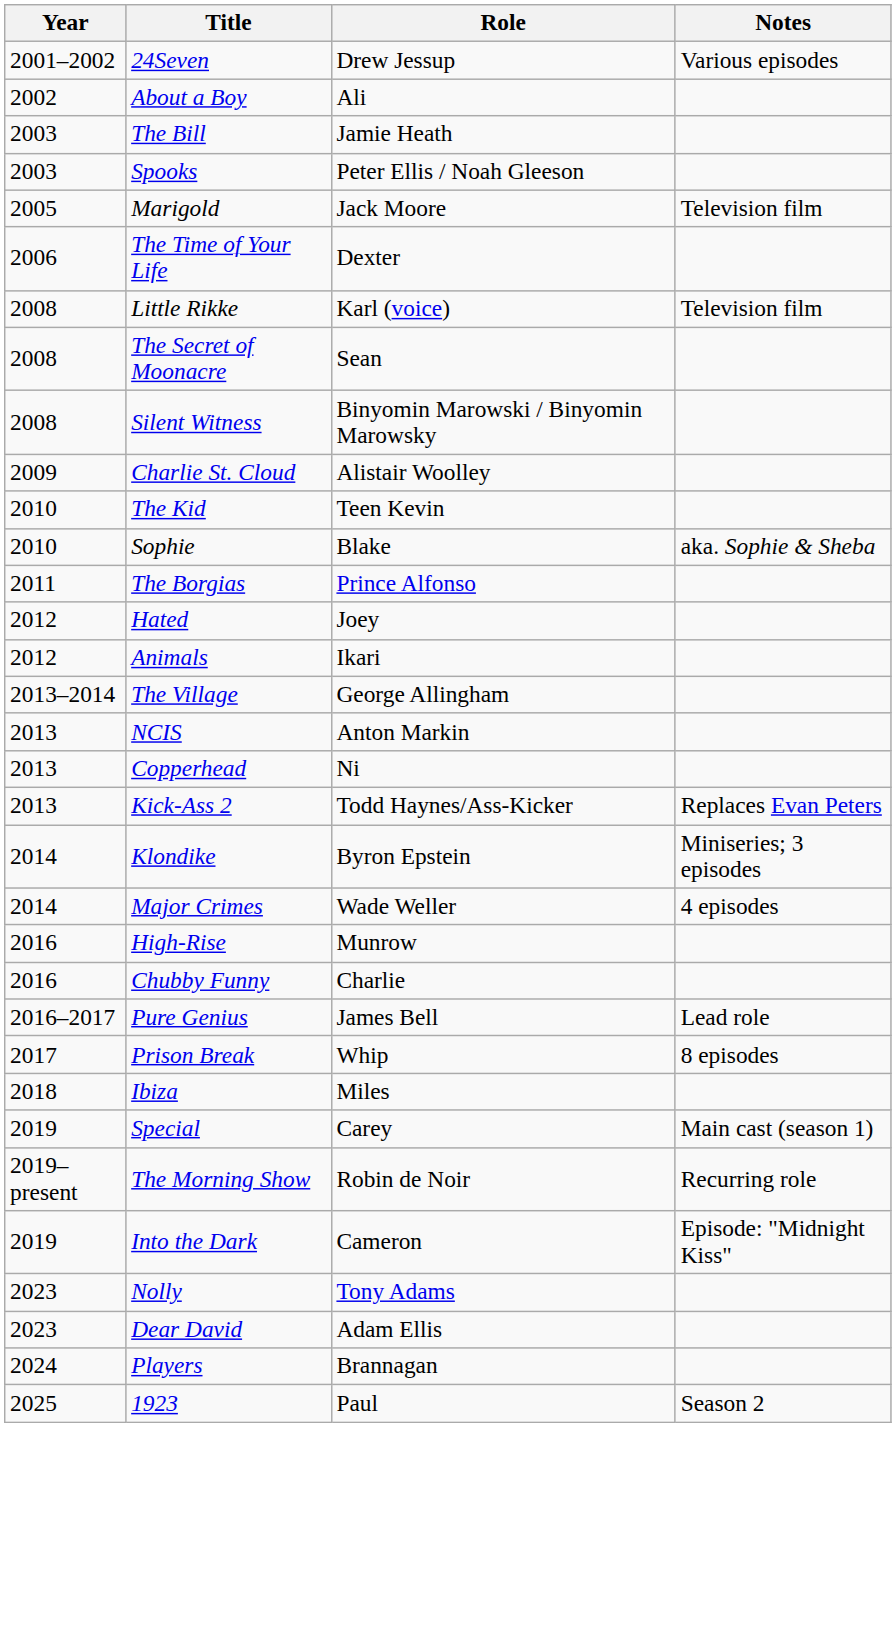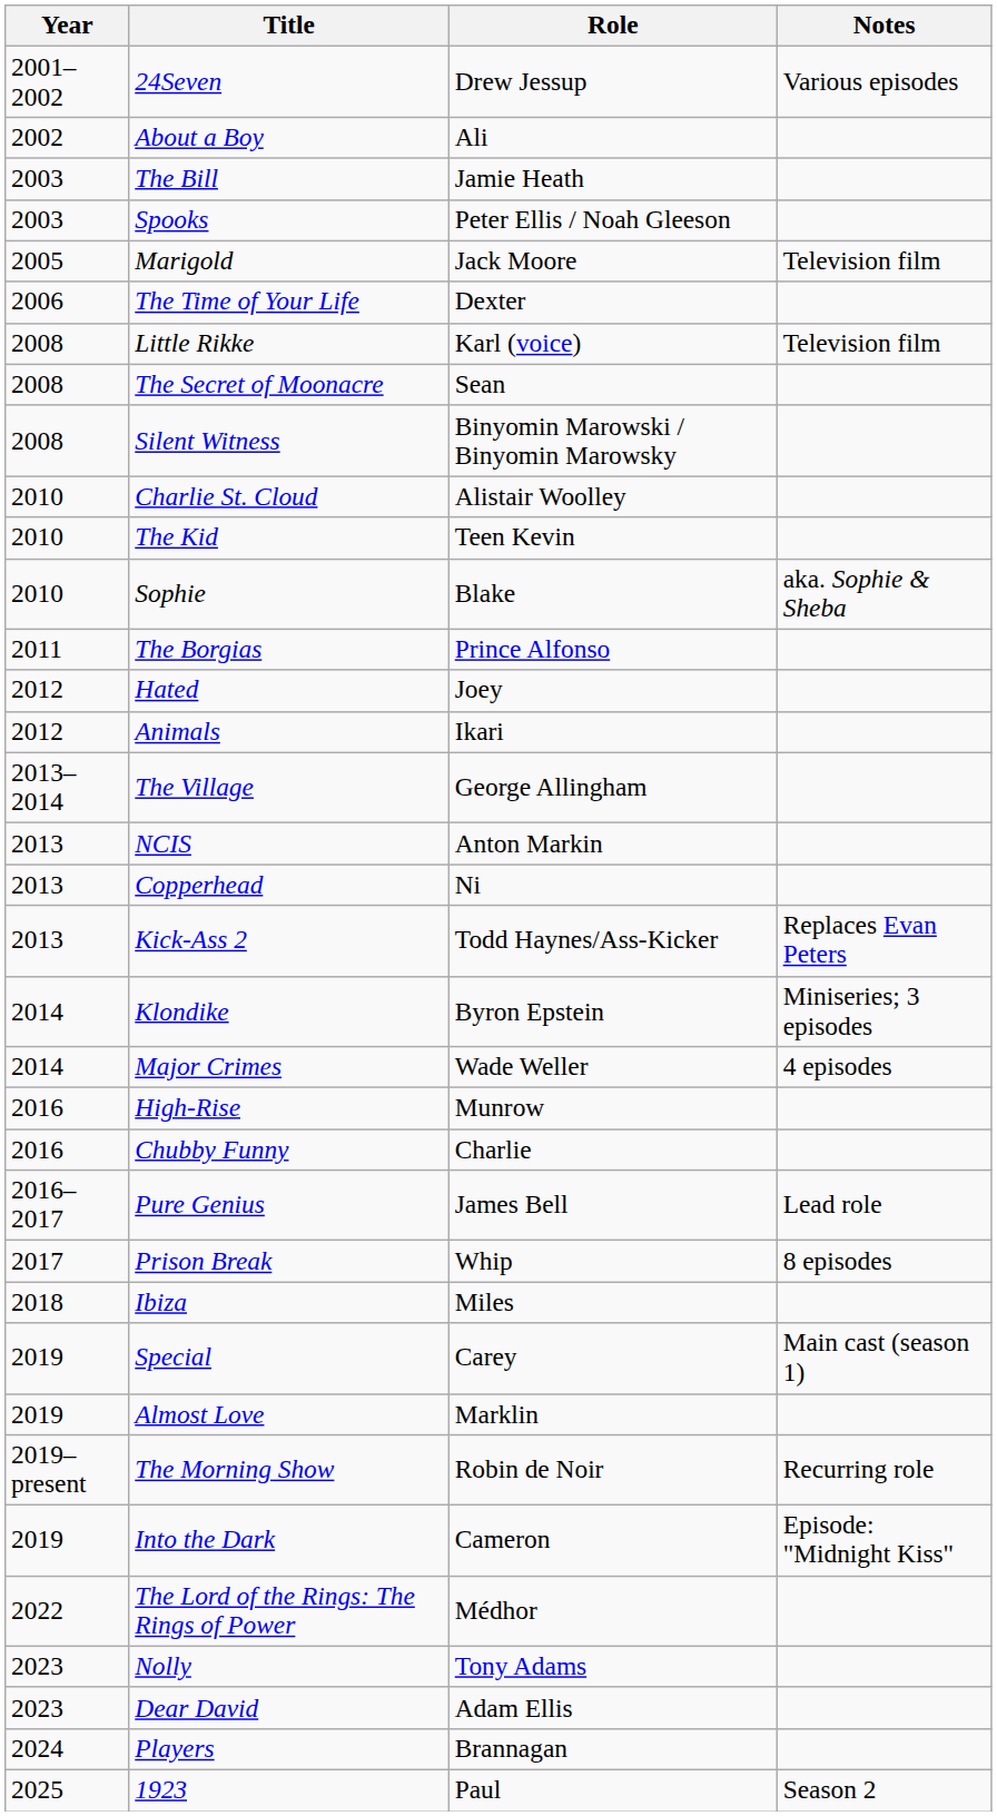Charlie St. Cloud | Year: 2009 -> 2010
+ row: 2019 | Almost Love | Marklin
+ row: 2022 | The Lord of the Rings: The Rings of Power | Médhor
